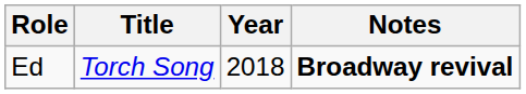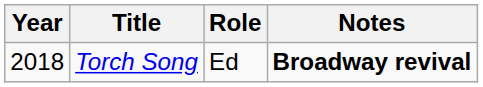columns swapped: Year <-> Role
